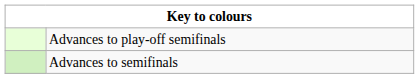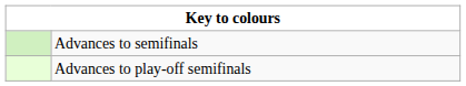rows swapped: Advances to semifinals <-> Advances to play-off semifinals
